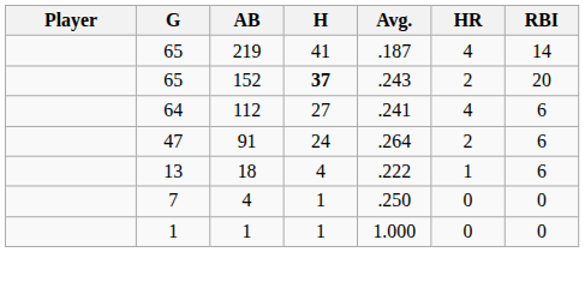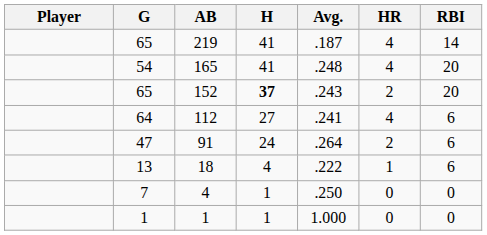+ row: 54 | 165 | 41 | .248 | 4 | 20
